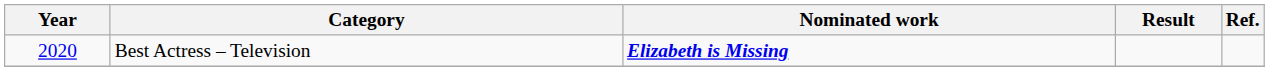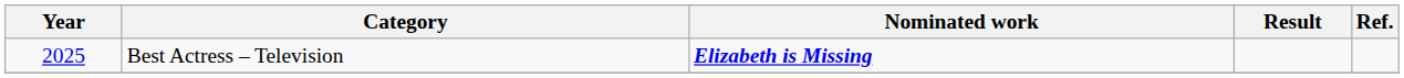Best Actress – Television | Year: 2020 -> 2025
